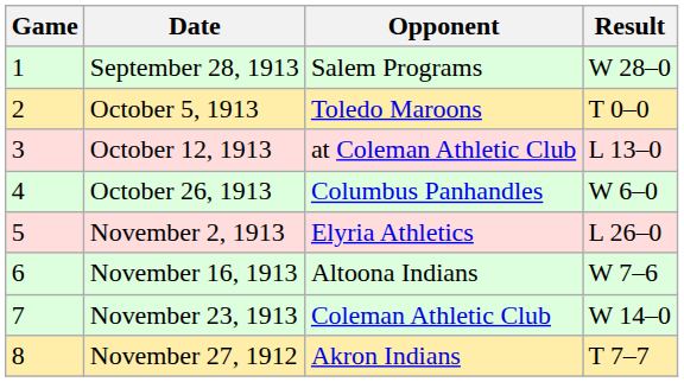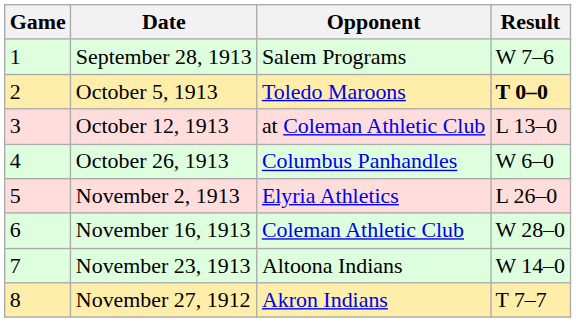September 28, 1913 | Result: W 28–0 -> W 7–6
October 5, 1913 | Result: normal -> bold
November 16, 1913 | Opponent: Altoona Indians -> Coleman Athletic Club
November 16, 1913 | Result: W 7–6 -> W 28–0
November 23, 1913 | Opponent: Coleman Athletic Club -> Altoona Indians
